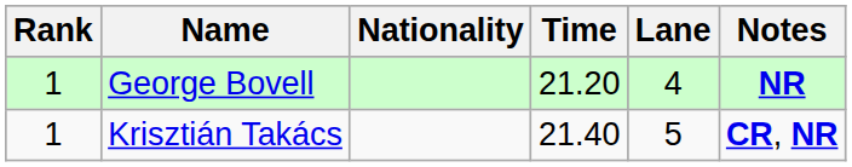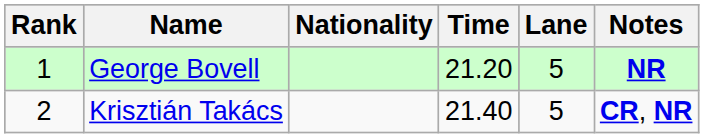George Bovell | Lane: 4 -> 5
Krisztián Takács | Rank: 1 -> 2
